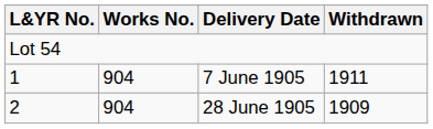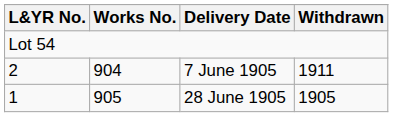7 June 1905 | L&YR No.: 1 -> 2
28 June 1905 | L&YR No.: 2 -> 1
28 June 1905 | Works No.: 904 -> 905
28 June 1905 | Withdrawn: 1909 -> 1905
